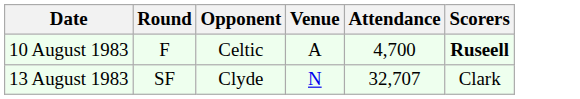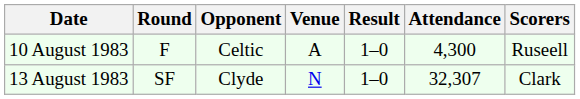+ column: Result | 1–0 | 1–0
10 August 1983 | Attendance: 4,700 -> 4,300
10 August 1983 | Scorers: bold -> normal
13 August 1983 | Attendance: 32,707 -> 32,307
